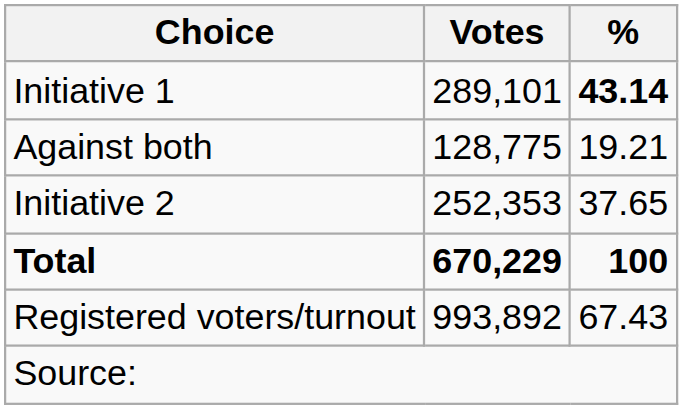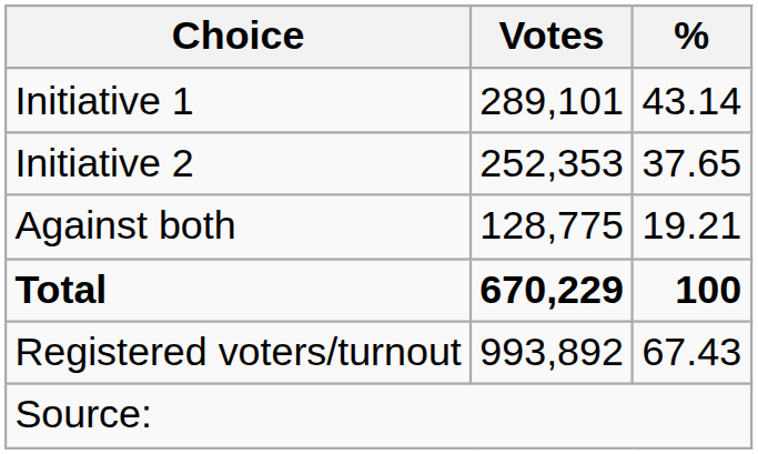Initiative 1 | %: bold -> normal
rows swapped: Initiative 2 <-> Against both
